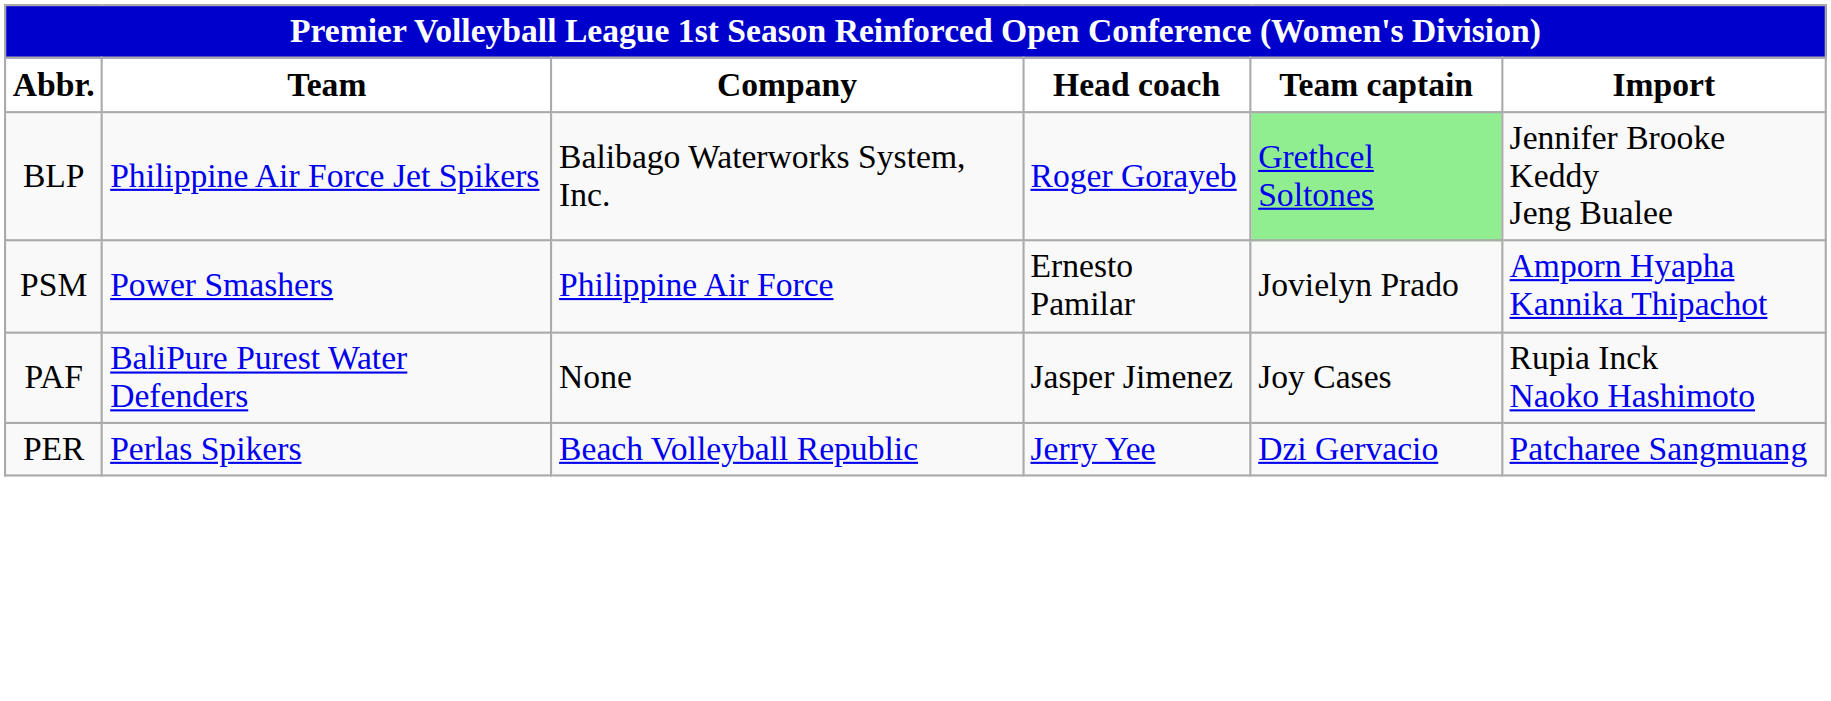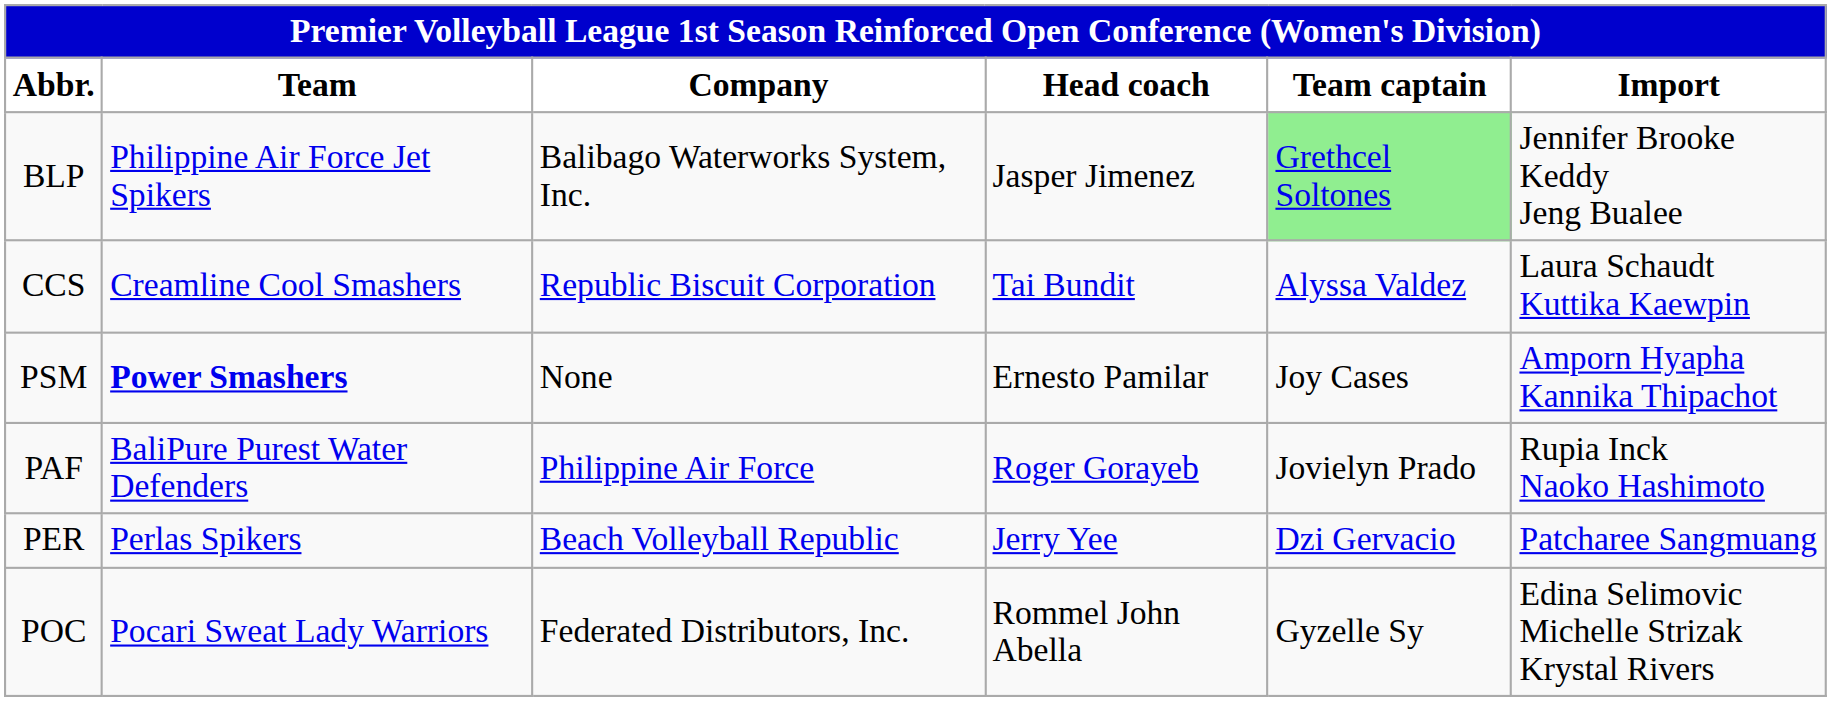BLP | Head coach: Roger Gorayeb -> Jasper Jimenez
+ row: CCS | Creamline Cool Smashers | Republic Biscuit Corporation | Tai Bundit | Alyssa Valdez | Laura Schaudt Kuttika Kaewpin
PSM | Team: normal -> bold
PSM | Company: Philippine Air Force -> None
PSM | Team captain: Jovielyn Prado -> Joy Cases
PAF | Company: None -> Philippine Air Force
PAF | Head coach: Jasper Jimenez -> Roger Gorayeb
PAF | Team captain: Joy Cases -> Jovielyn Prado
+ row: POC | Pocari Sweat Lady Warriors | Federated Distributors, Inc. | Rommel John Abella | Gyzelle Sy | Edina Selimovic Michelle Strizak Krystal Rivers
